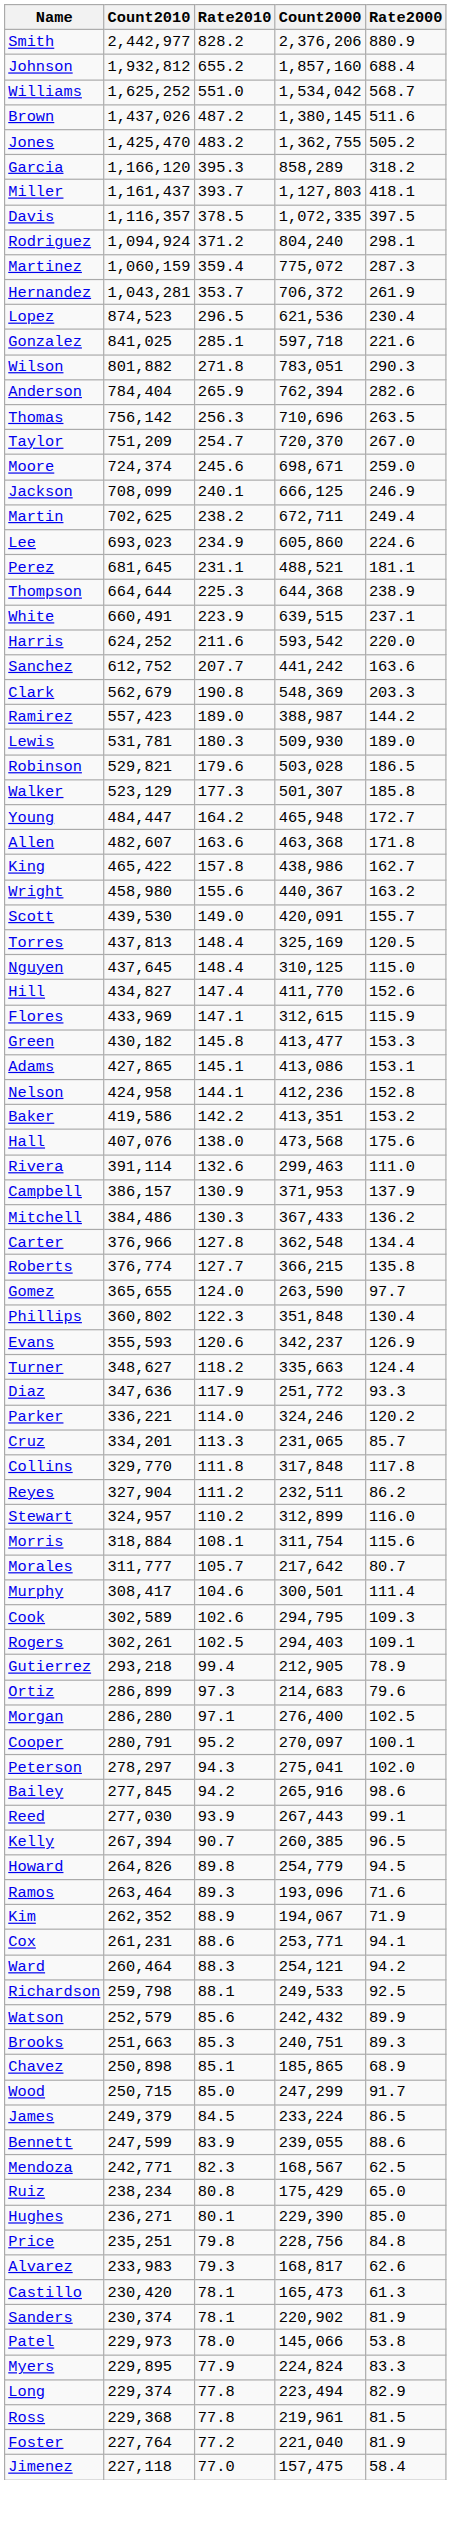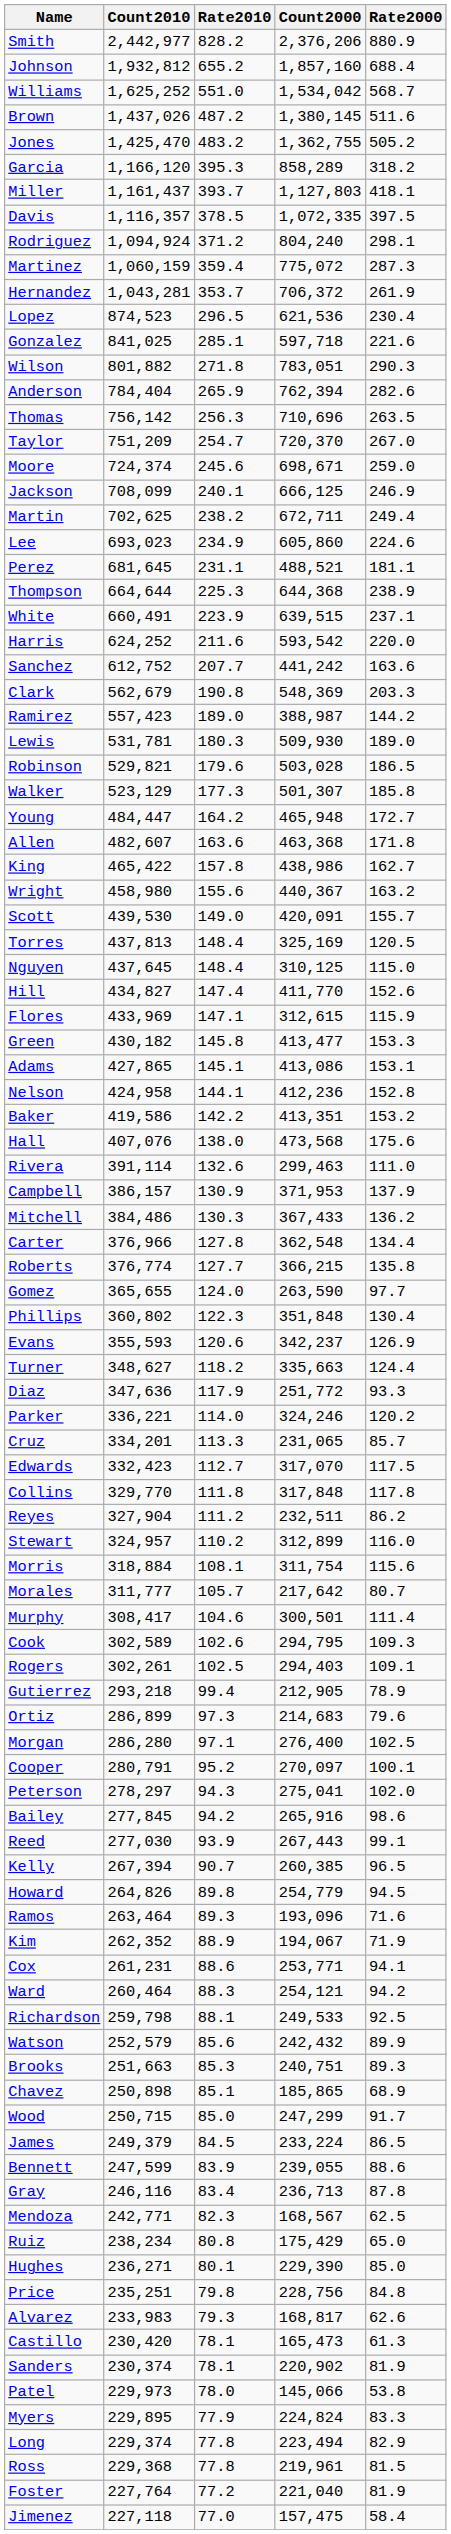+ row: Edwards | 332,423 | 112.7 | 317,070 | 117.5
+ row: Gray | 246,116 | 83.4 | 236,713 | 87.8
